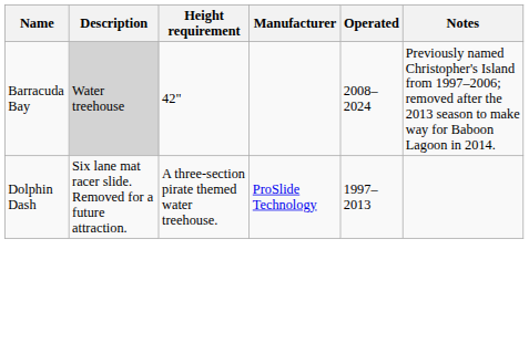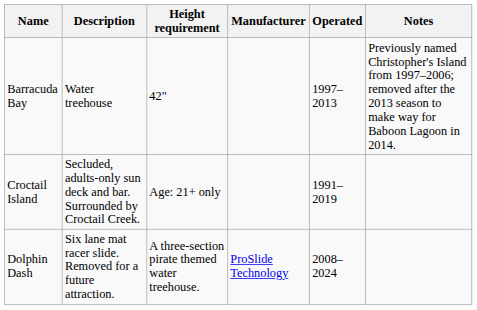Barracuda Bay | Description: lightgrey background -> no background
Barracuda Bay | Operated: 2008–2024 -> 1997–2013
+ row: Croctail Island | Secluded, adults-only sun deck and bar. Surrounded by Croctail Creek. | Age: 21+ only | 1991–2019
Dolphin Dash | Operated: 1997–2013 -> 2008–2024
